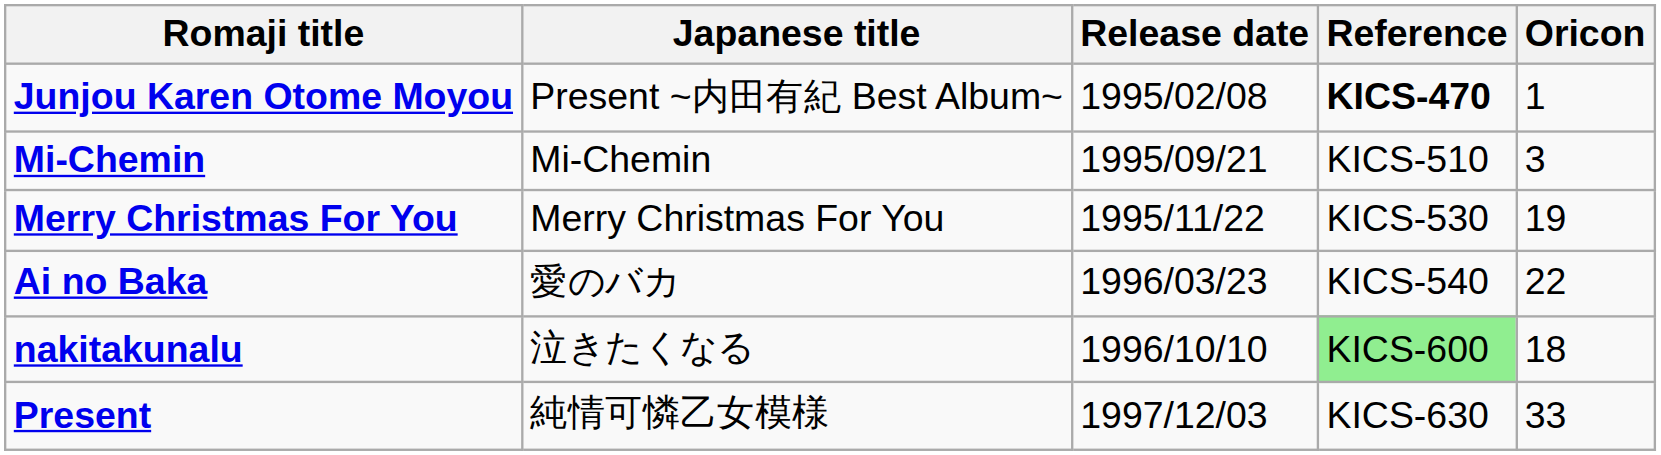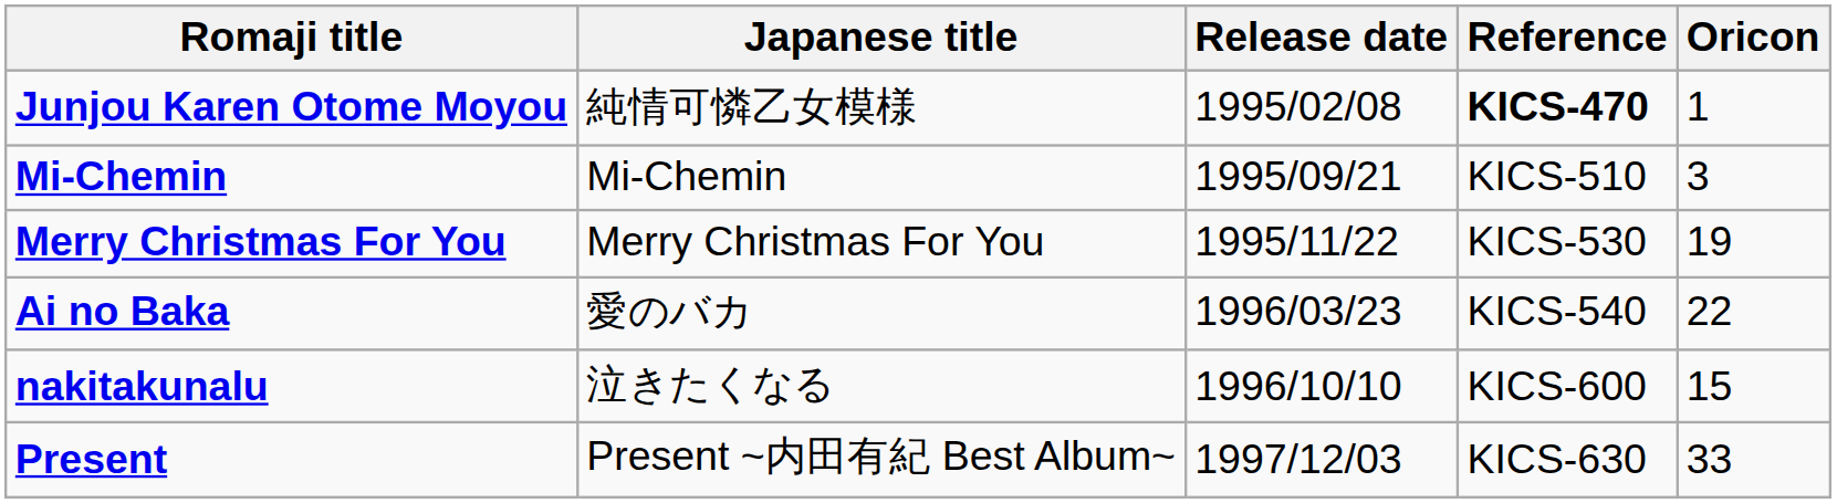Junjou Karen Otome Moyou | Japanese title: Present ~内田有紀 Best Album~ -> 純情可憐乙女模様
nakitakunalu | Reference: lightgreen background -> no background
nakitakunalu | Oricon: 18 -> 15
Present | Japanese title: 純情可憐乙女模様 -> Present ~内田有紀 Best Album~
